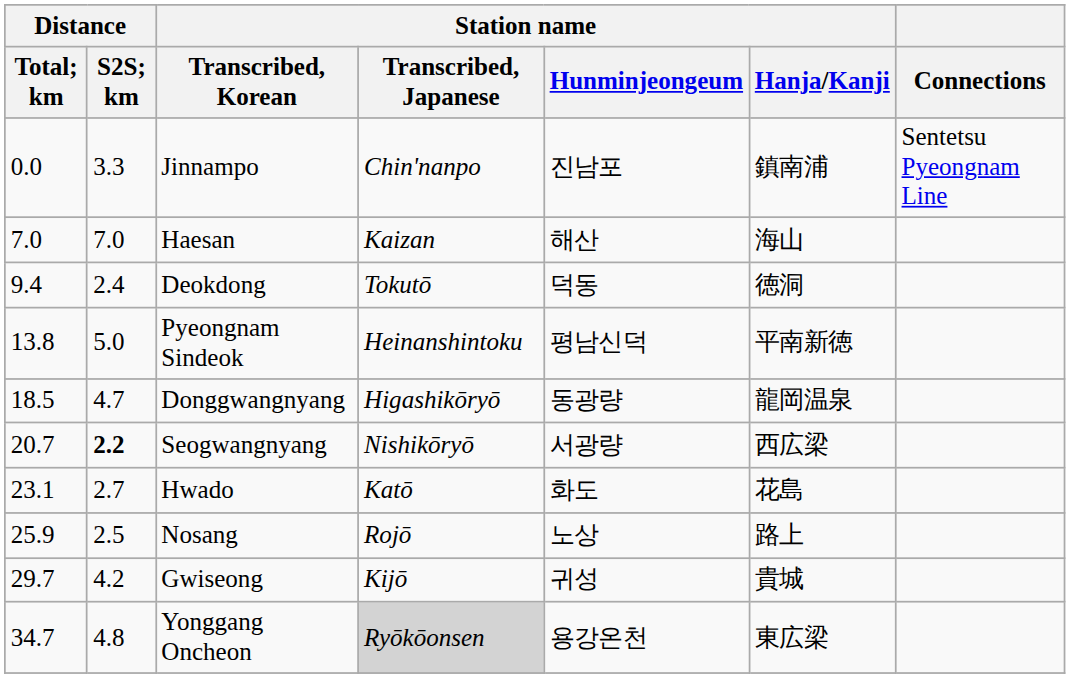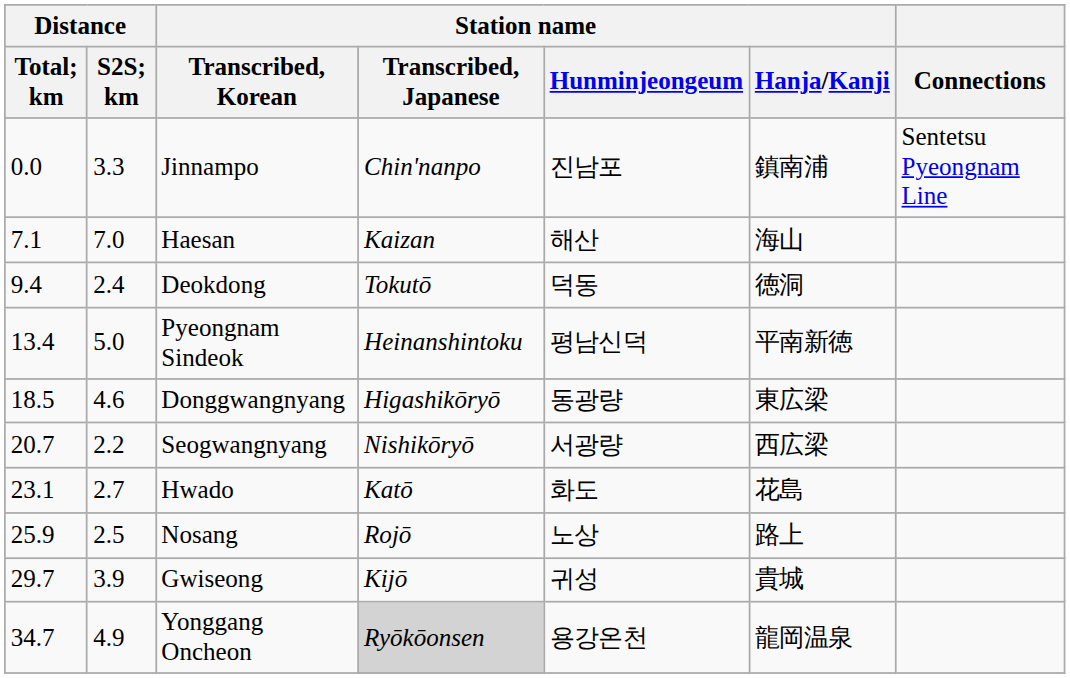Haesan | Distance / Total; km: 7.0 -> 7.1
Pyeongnam Sindeok | Distance / Total; km: 13.8 -> 13.4
Donggwangnyang | Distance / S2S; km: 4.7 -> 4.6
Donggwangnyang | Station name / Hanja/Kanji: 龍岡温泉 -> 東広梁
Seogwangnyang | Distance / S2S; km: bold -> normal
Gwiseong | Distance / S2S; km: 4.2 -> 3.9
Yonggang Oncheon | Distance / S2S; km: 4.8 -> 4.9
Yonggang Oncheon | Station name / Hanja/Kanji: 東広梁 -> 龍岡温泉
